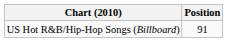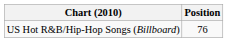US Hot R&B/Hip-Hop Songs (Billboard) | Position: 91 -> 76
